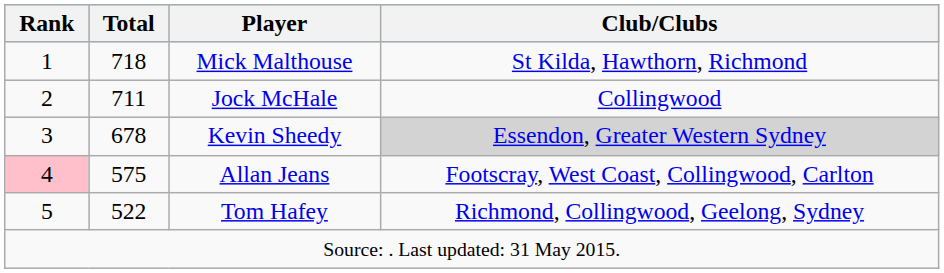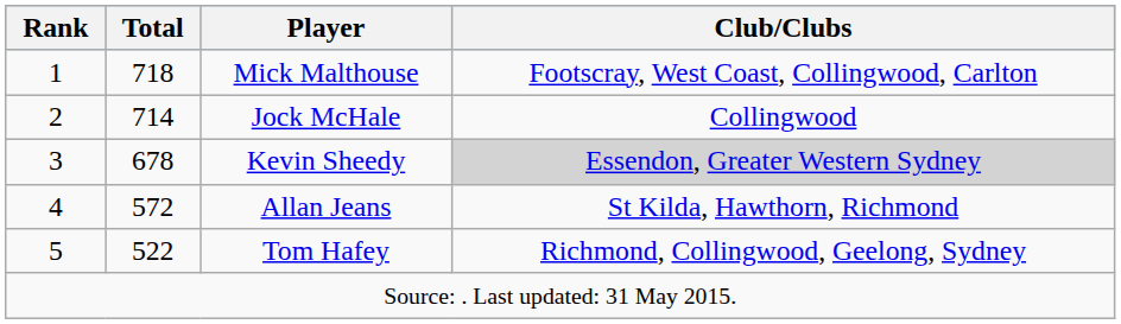Mick Malthouse | Club/Clubs: St Kilda, Hawthorn, Richmond -> Footscray, West Coast, Collingwood, Carlton
Jock McHale | Total: 711 -> 714
Allan Jeans | Rank: pink background -> no background
Allan Jeans | Total: 575 -> 572
Allan Jeans | Club/Clubs: Footscray, West Coast, Collingwood, Carlton -> St Kilda, Hawthorn, Richmond
